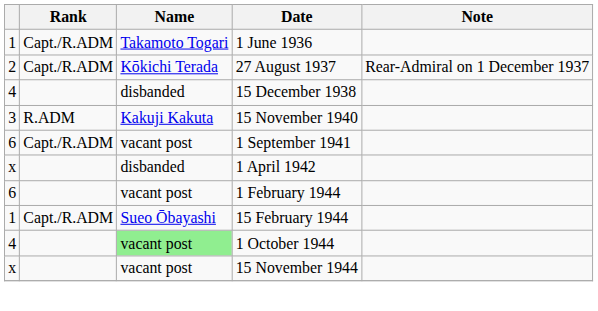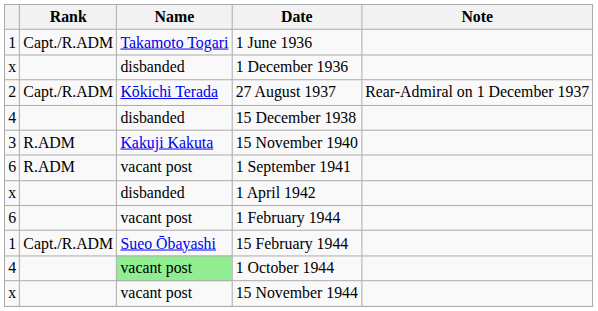+ row: x | disbanded | 1 December 1936
1 September 1941 | Rank: Capt./R.ADM -> R.ADM
